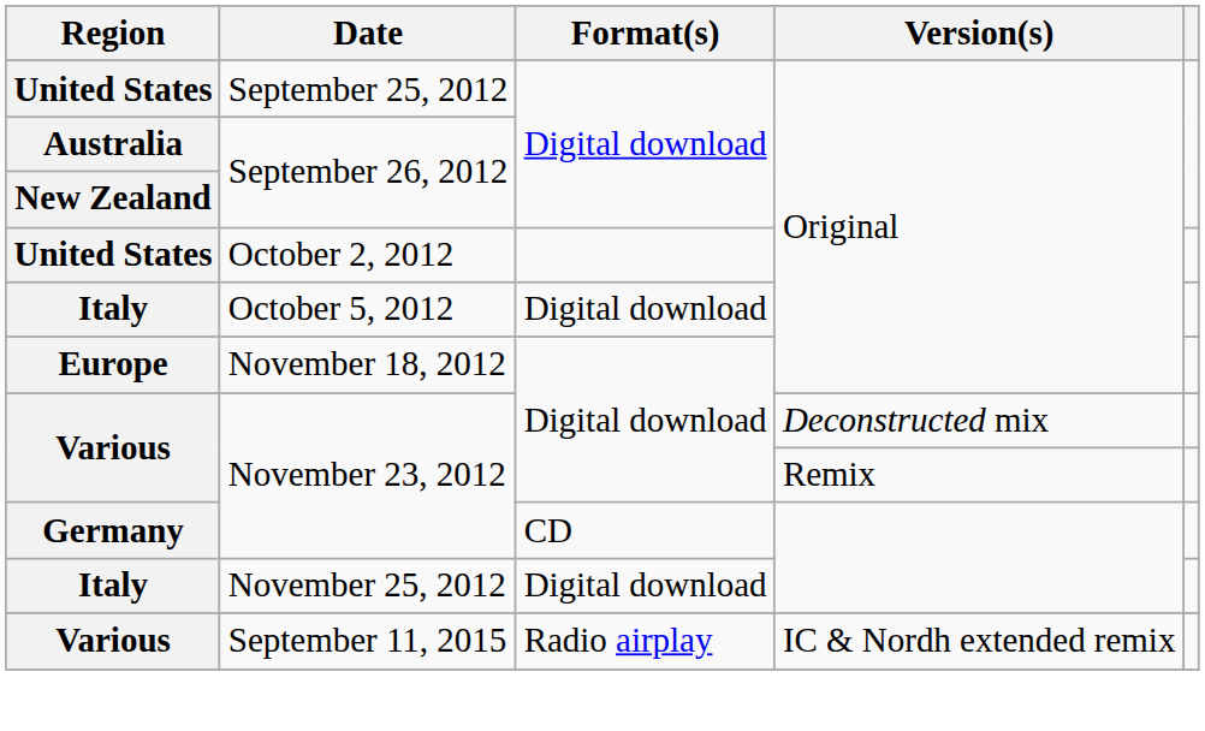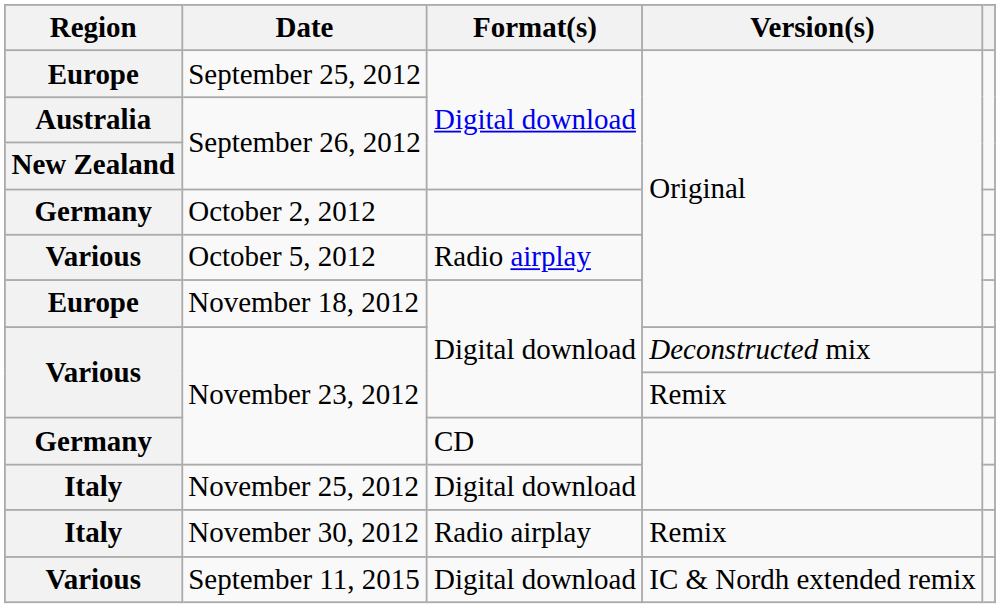September 25, 2012 | Region: United States -> Europe
October 2, 2012 | Region: United States -> Germany
October 5, 2012 | Region: Italy -> Various
October 5, 2012 | Format(s): Digital download -> Radio airplay
+ row: Italy | November 30, 2012 | Radio airplay | Remix
September 11, 2015 | Format(s): Radio airplay -> Digital download
